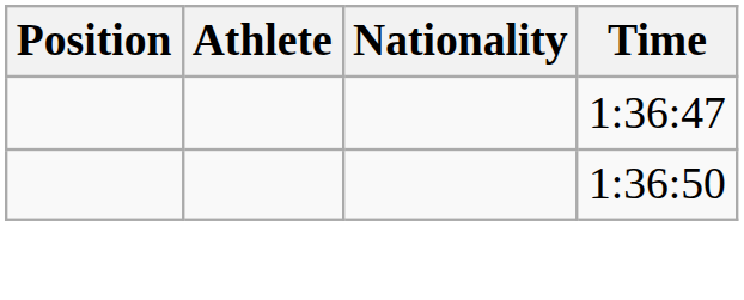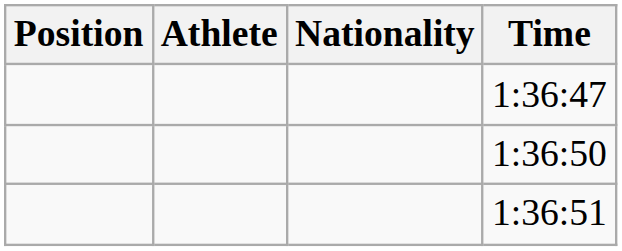+ row: 1:36:51
